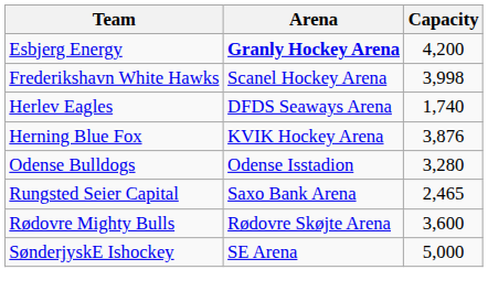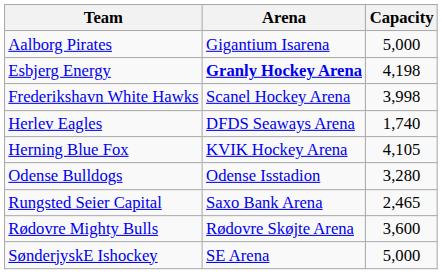+ row: Aalborg Pirates | Gigantium Isarena | 5,000
Esbjerg Energy | Capacity: 4,200 -> 4,198
Herning Blue Fox | Capacity: 3,876 -> 4,105
